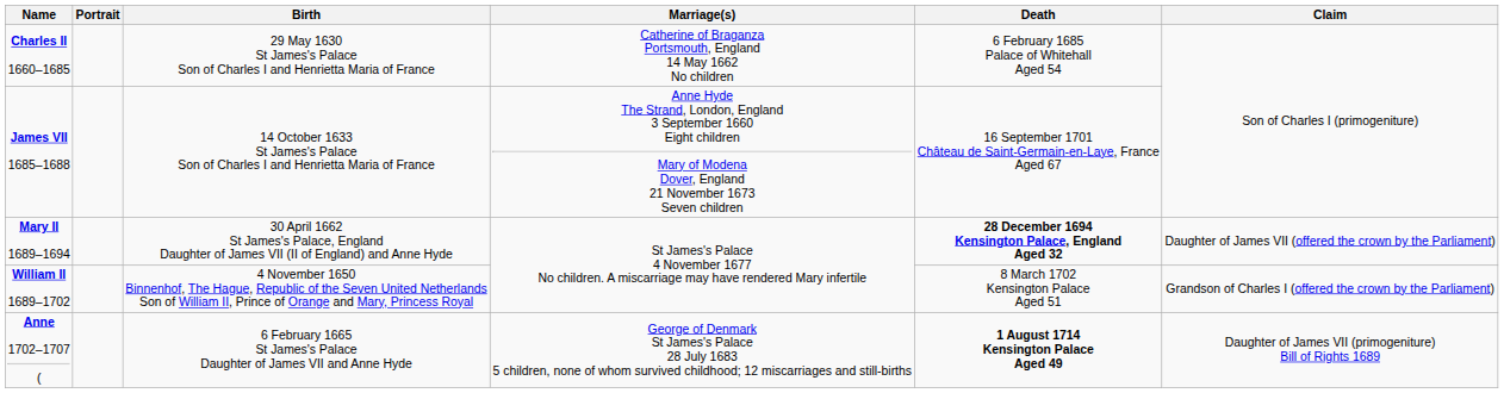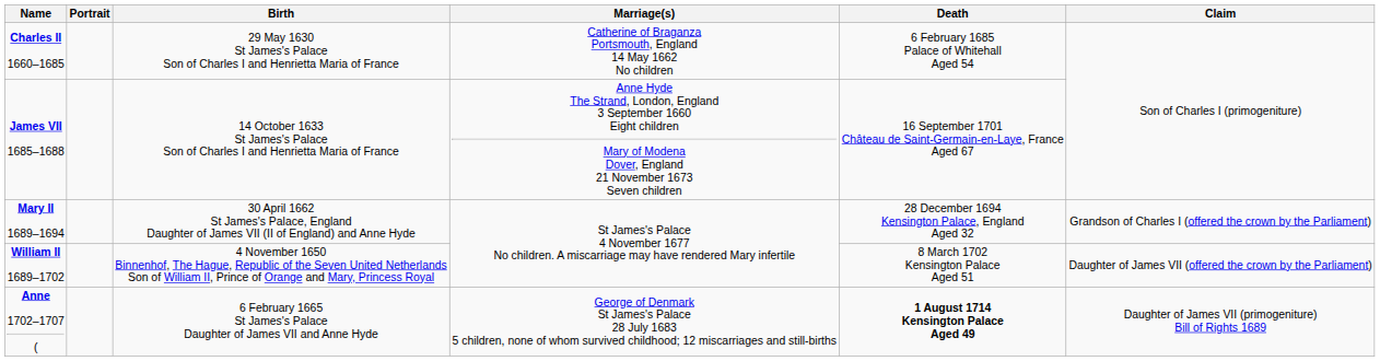Mary II 1689–1694 | Death: bold -> normal
Mary II 1689–1694 | Claim: Daughter of James VII (offered the crown by the Parliament) -> Grandson of Charles I (offered the crown by the Parliament)
William II 1689–1702 | Claim: Grandson of Charles I (offered the crown by the Parliament) -> Daughter of James VII (offered the crown by the Parliament)
